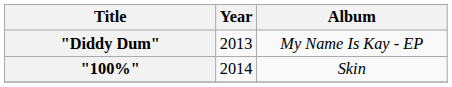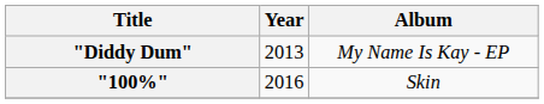"100%" | Year: 2014 -> 2016
